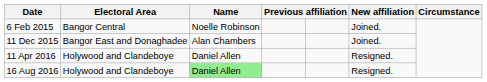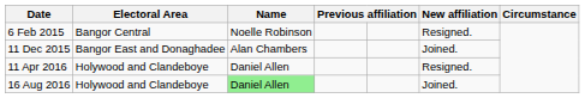6 Feb 2015 | column 6: Joined. -> Resigned.
16 Aug 2016 | column 6: Resigned. -> Joined.
